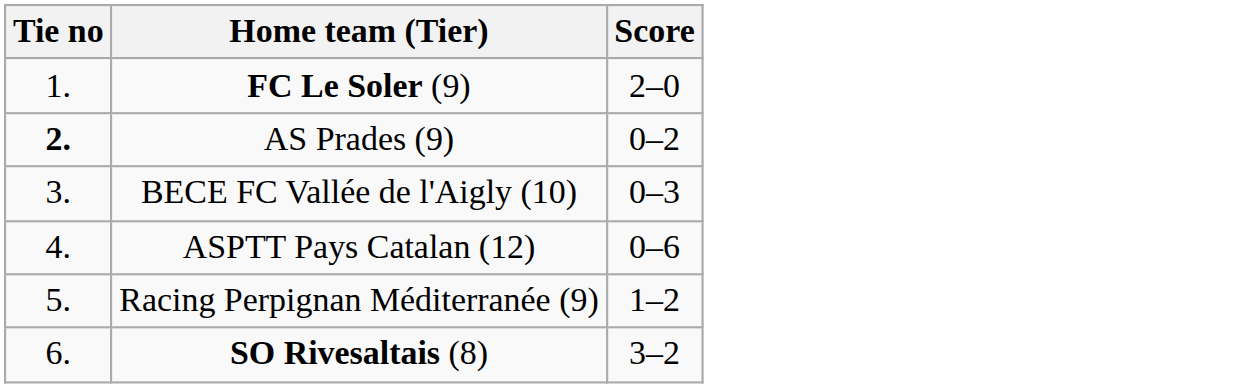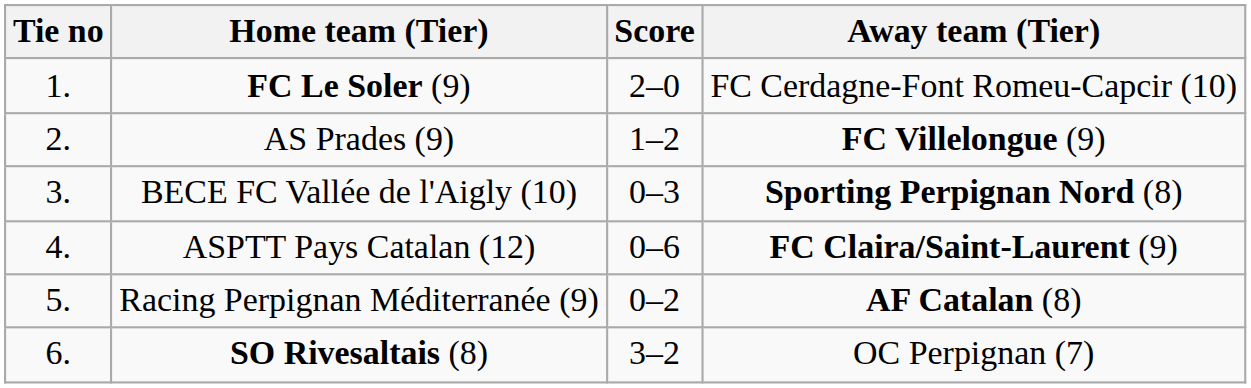+ column: Away team (Tier) | FC Cerdagne-Font Romeu-Capcir (10) | FC Villelongue (9) | Sporting Perpignan Nord (8) | FC Claira/Saint-Laurent (9) | AF Catalan (8) | OC Perpignan (7)
AS Prades (9) | Tie no: bold -> normal
AS Prades (9) | Score: 0–2 -> 1–2
Racing Perpignan Méditerranée (9) | Score: 1–2 -> 0–2
